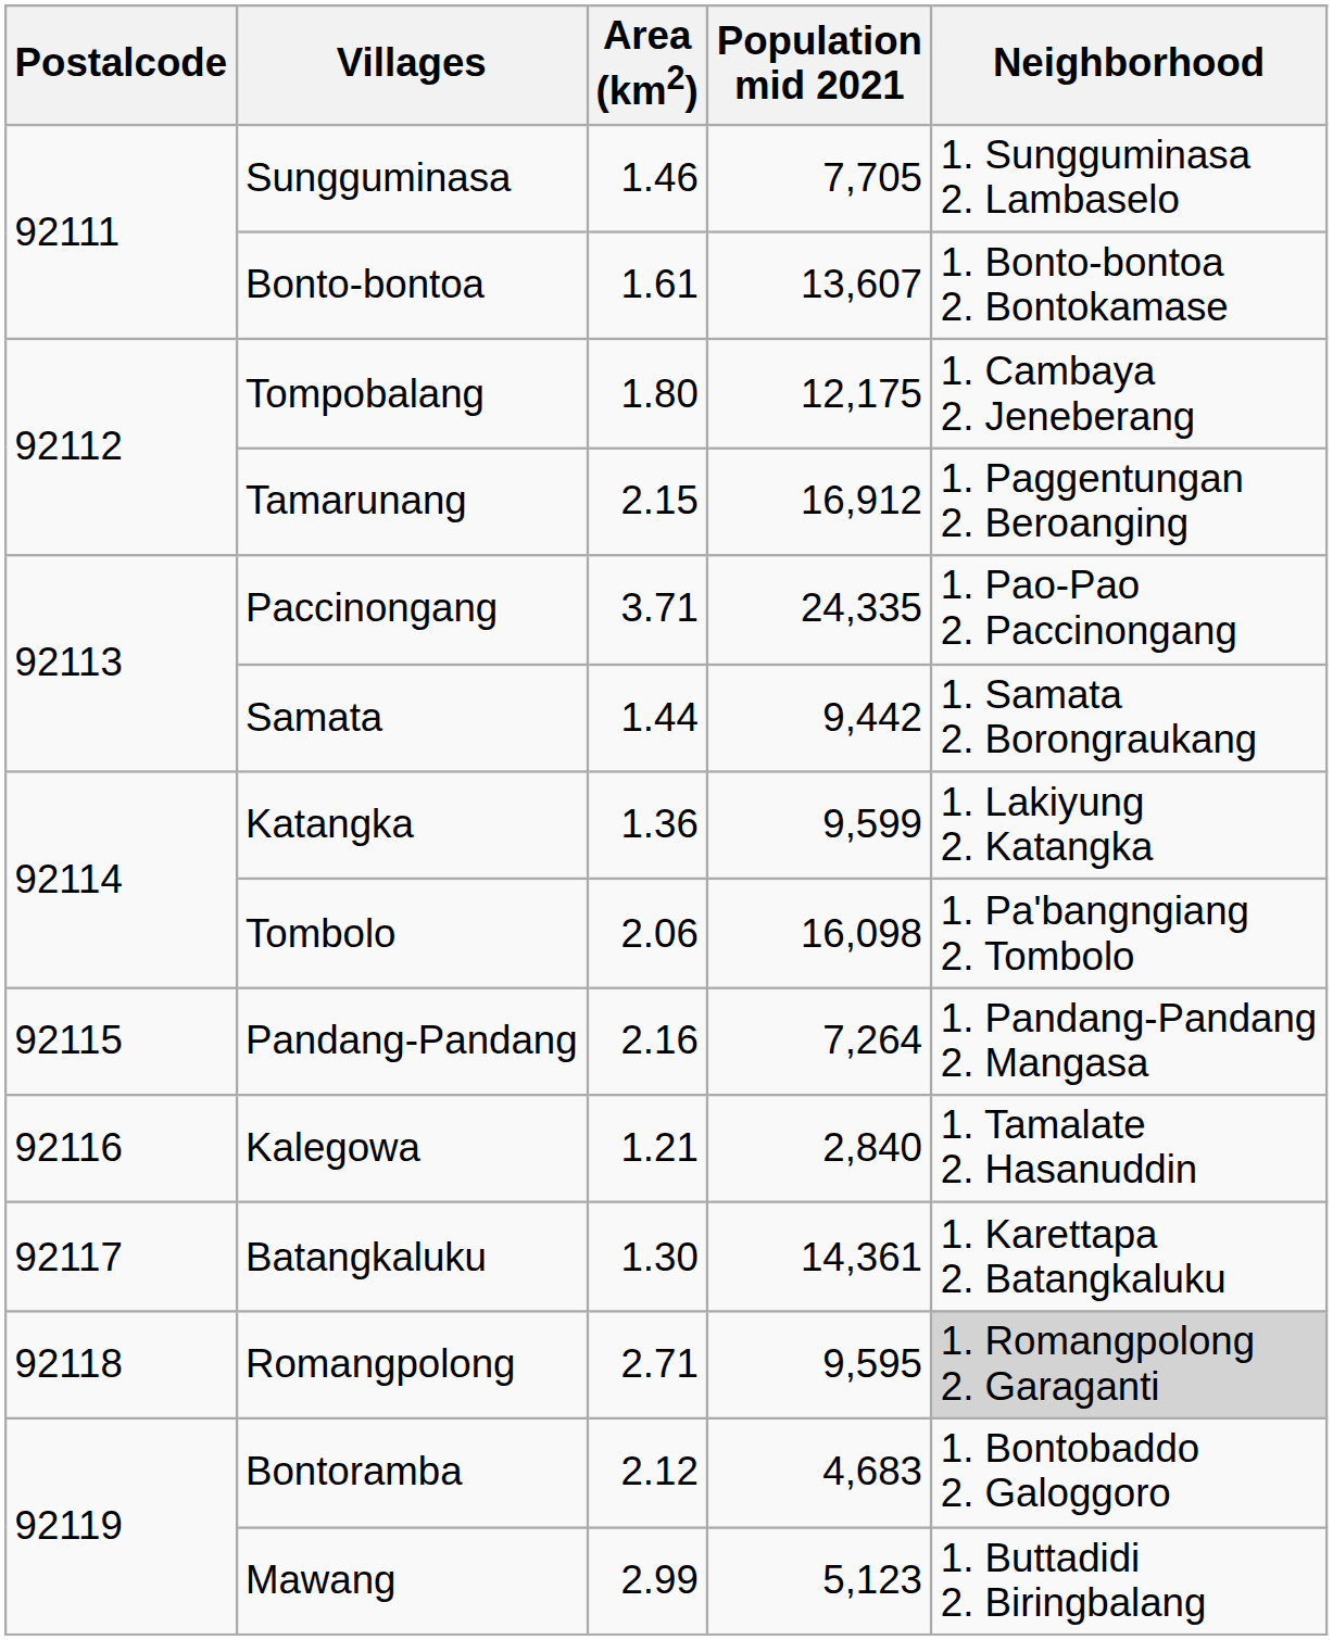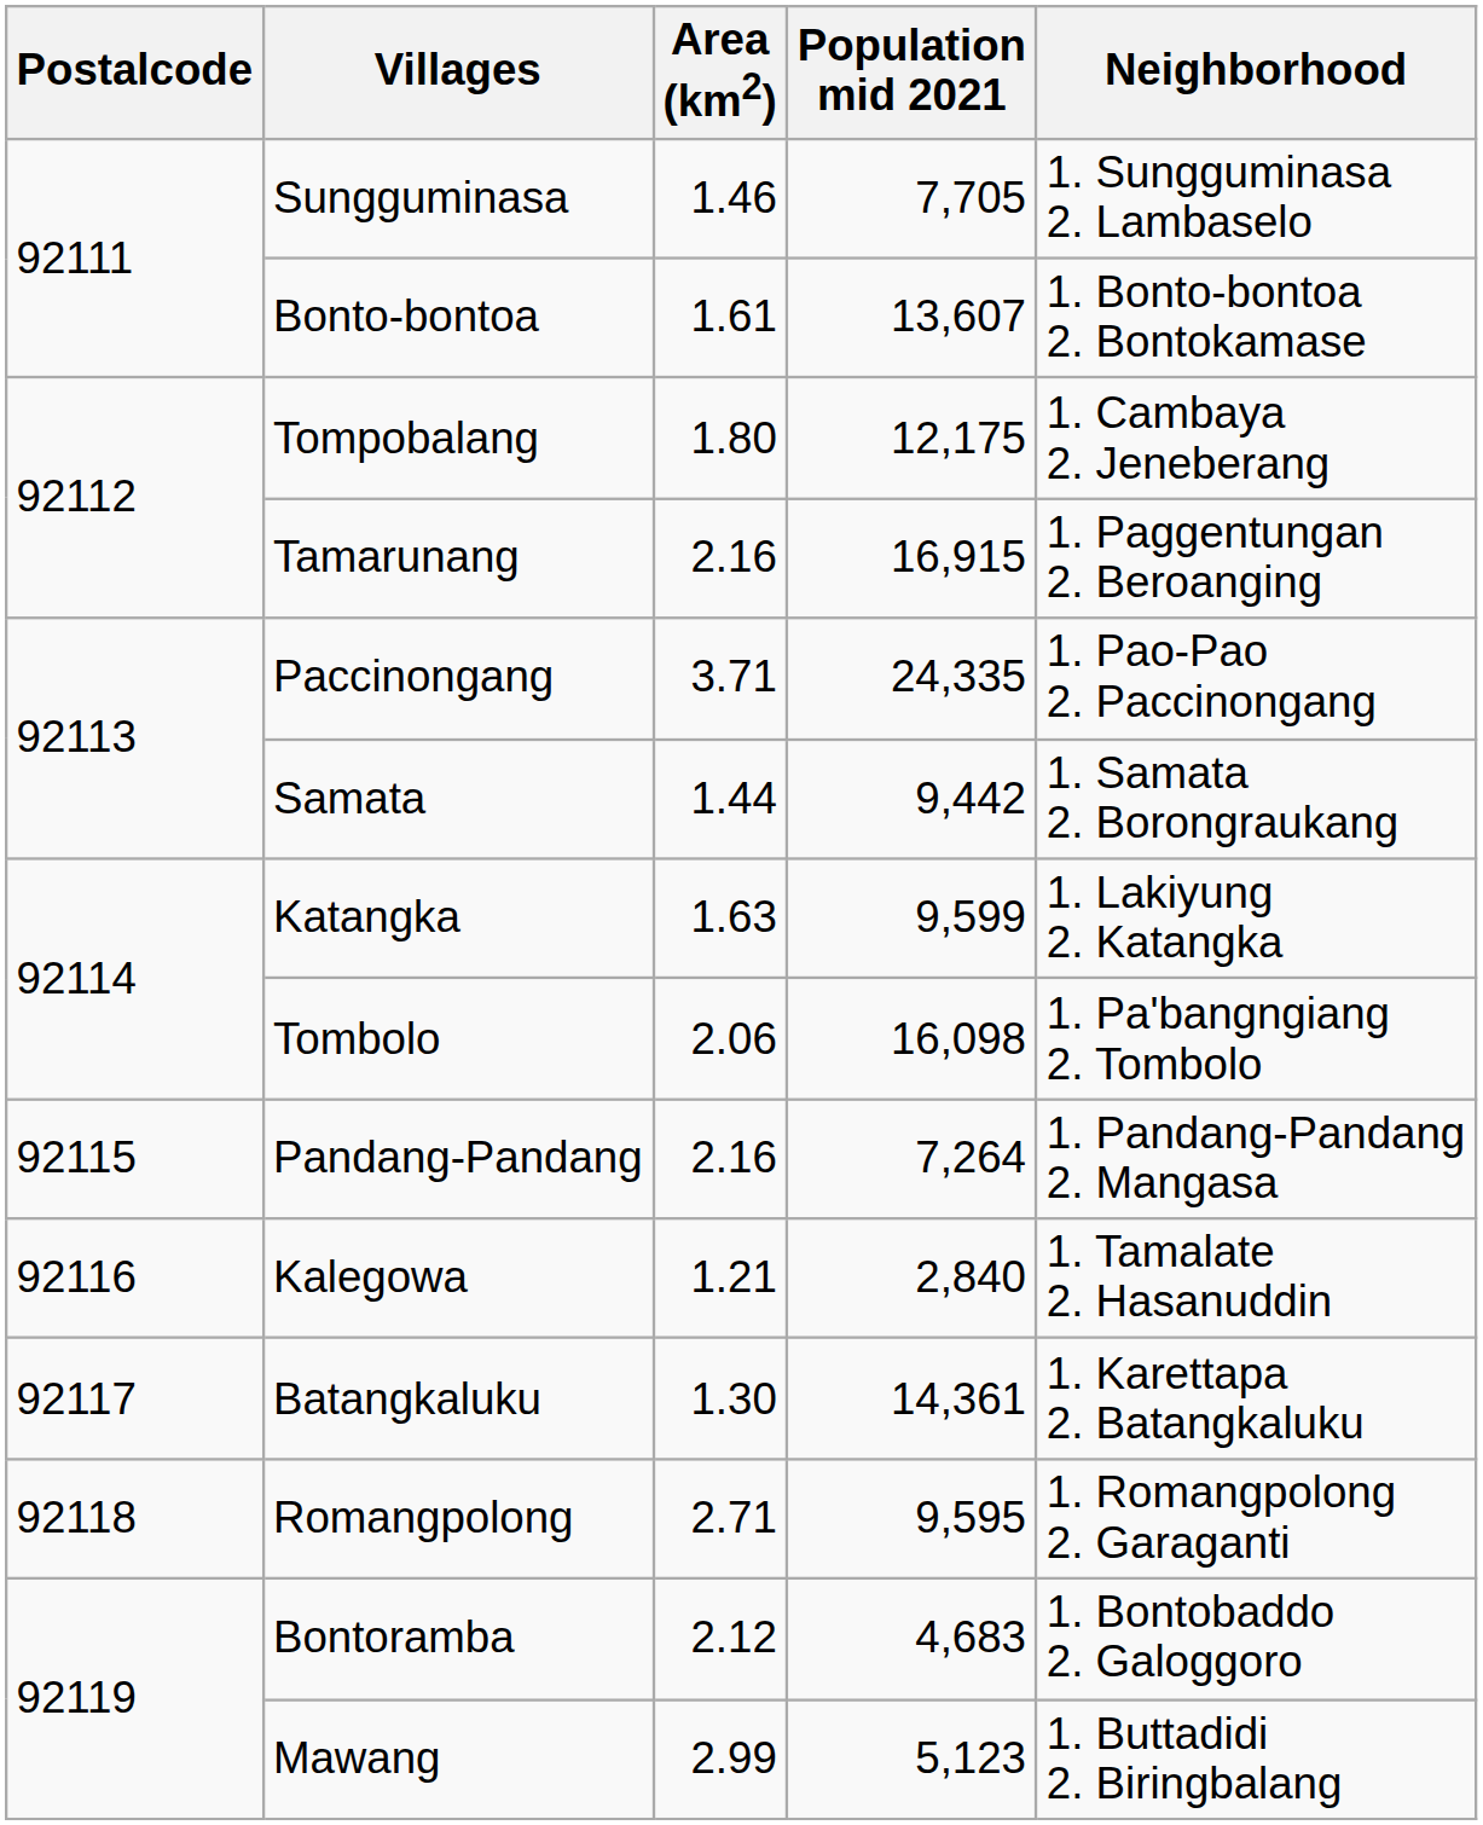Tamarunang | Area (km2): 2.15 -> 2.16
Tamarunang | Population mid 2021: 16,912 -> 16,915
Katangka | Area (km2): 1.36 -> 1.63
Romangpolong | Neighborhood: lightgrey background -> no background
